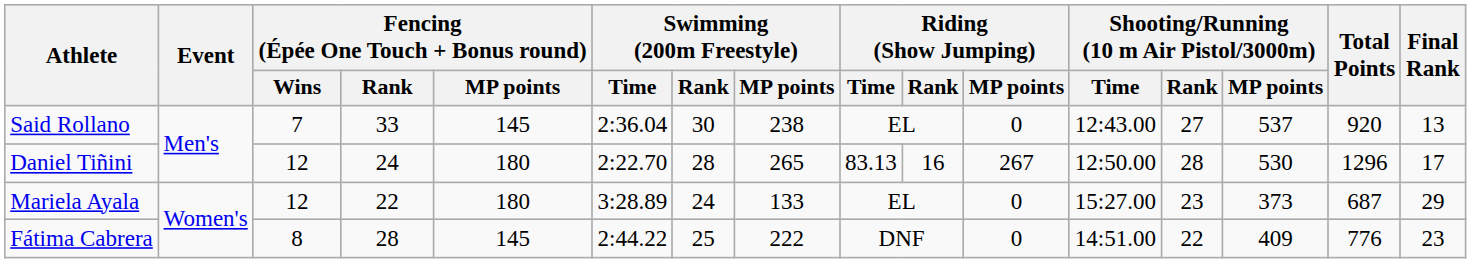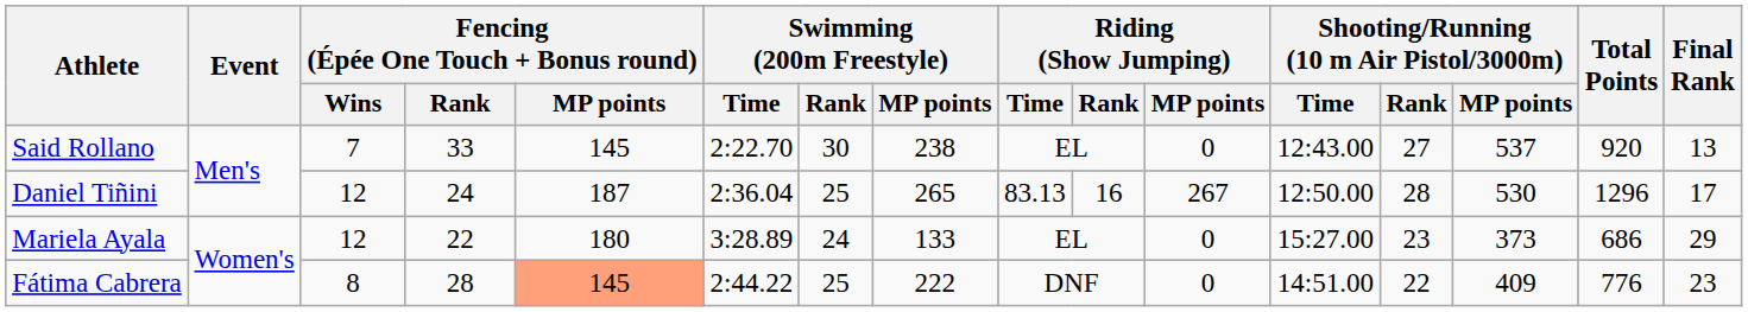Said Rollano | Swimming (200m Freestyle) / Time: 2:36.04 -> 2:22.70
Daniel Tiñini | Fencing (Épée One Touch + Bonus round) / MP points: 180 -> 187
Daniel Tiñini | Swimming (200m Freestyle) / Time: 2:22.70 -> 2:36.04
Daniel Tiñini | Swimming (200m Freestyle) / Rank: 28 -> 25
Mariela Ayala | Total Points: 687 -> 686
Fátima Cabrera | Fencing (Épée One Touch + Bonus round) / MP points: no background -> lightsalmon background
